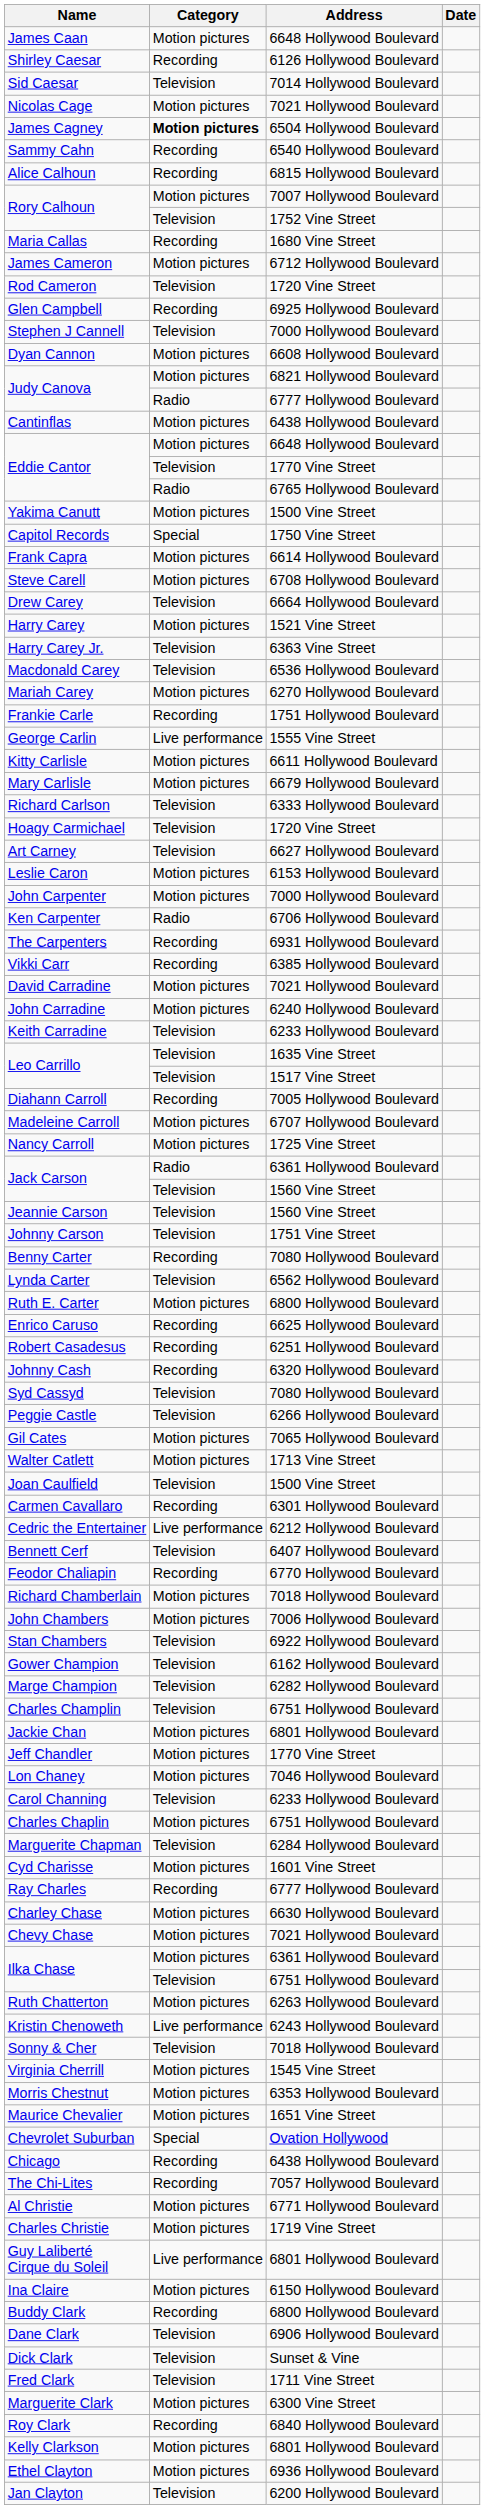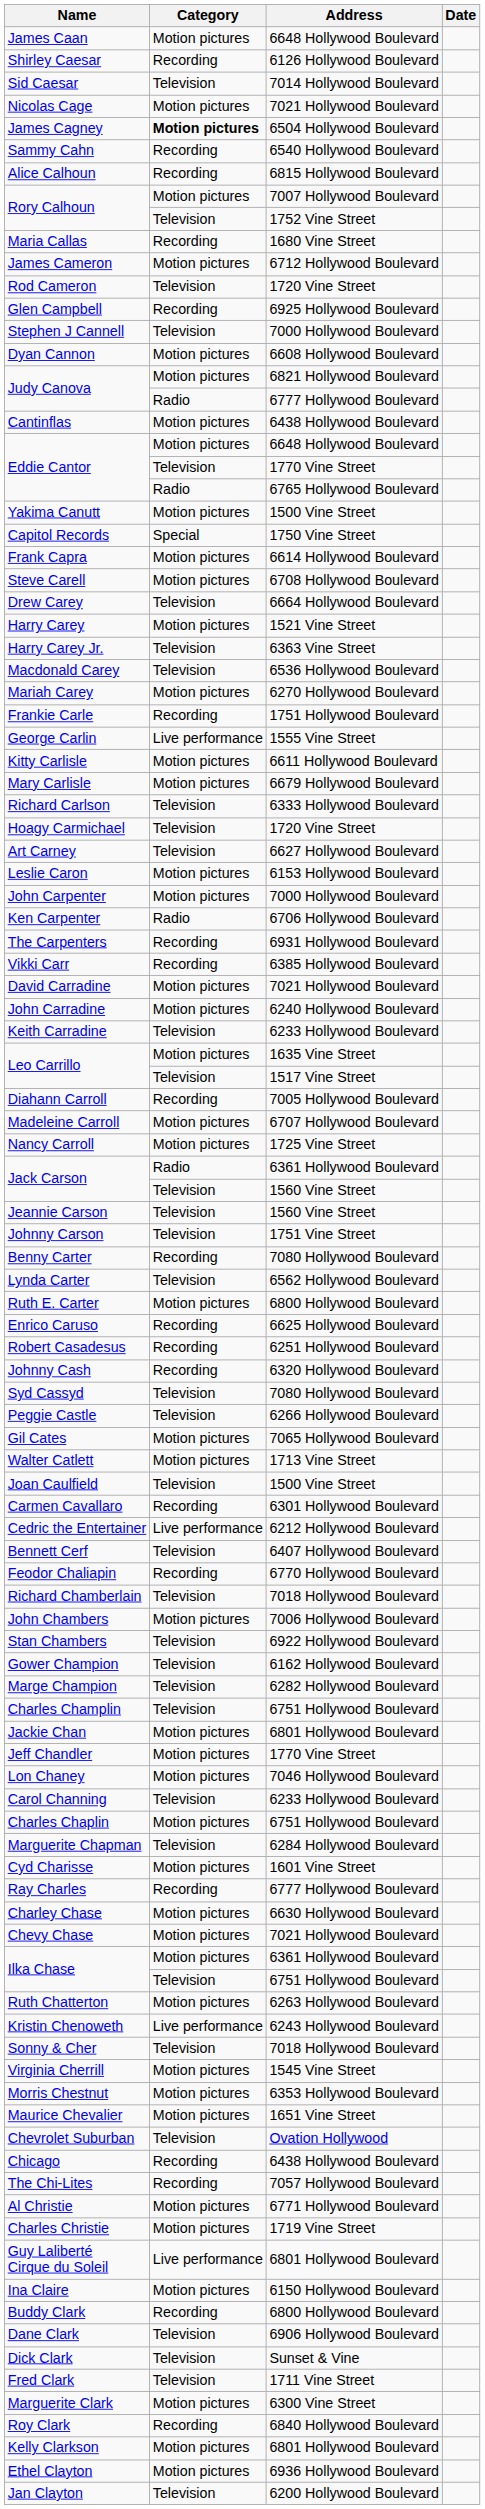Leo Carrillo / 1635 Vine Street | Category: Television -> Motion pictures
Richard Chamberlain | Category: Motion pictures -> Television
Chevrolet Suburban | Category: Special -> Television
